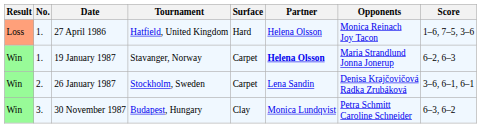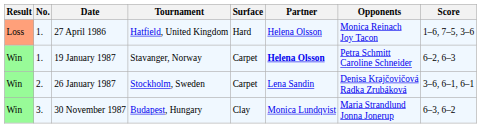19 January 1987 | Opponents: Maria Strandlund Jonna Jonerup -> Petra Schmitt Caroline Schneider
30 November 1987 | Opponents: Petra Schmitt Caroline Schneider -> Maria Strandlund Jonna Jonerup
